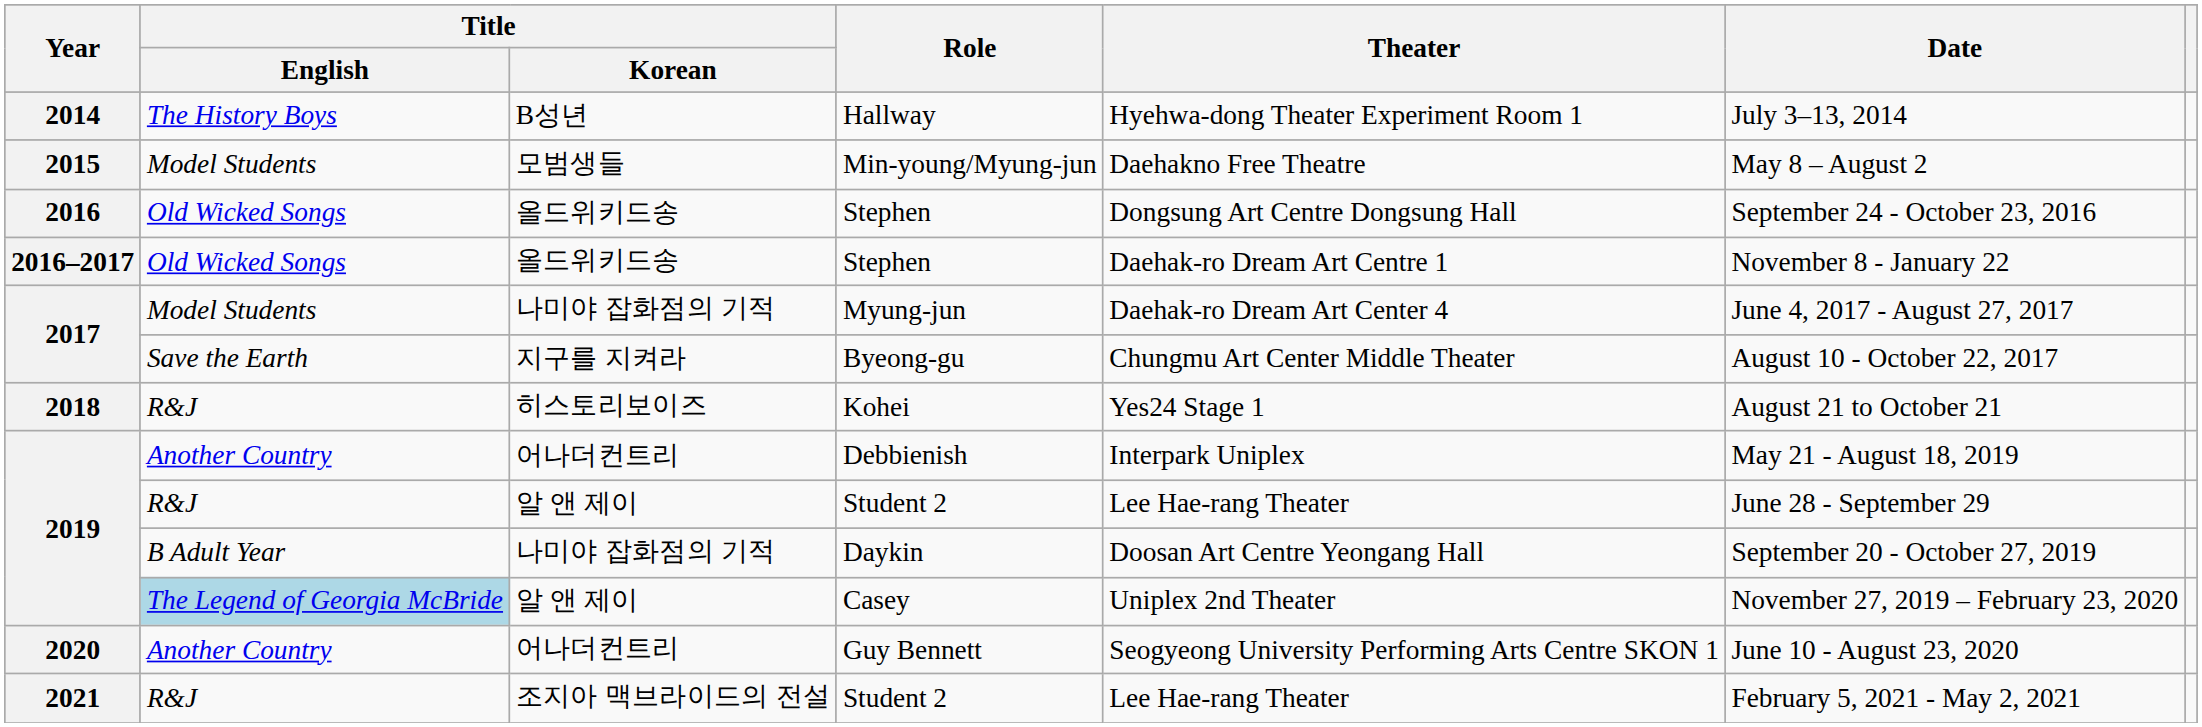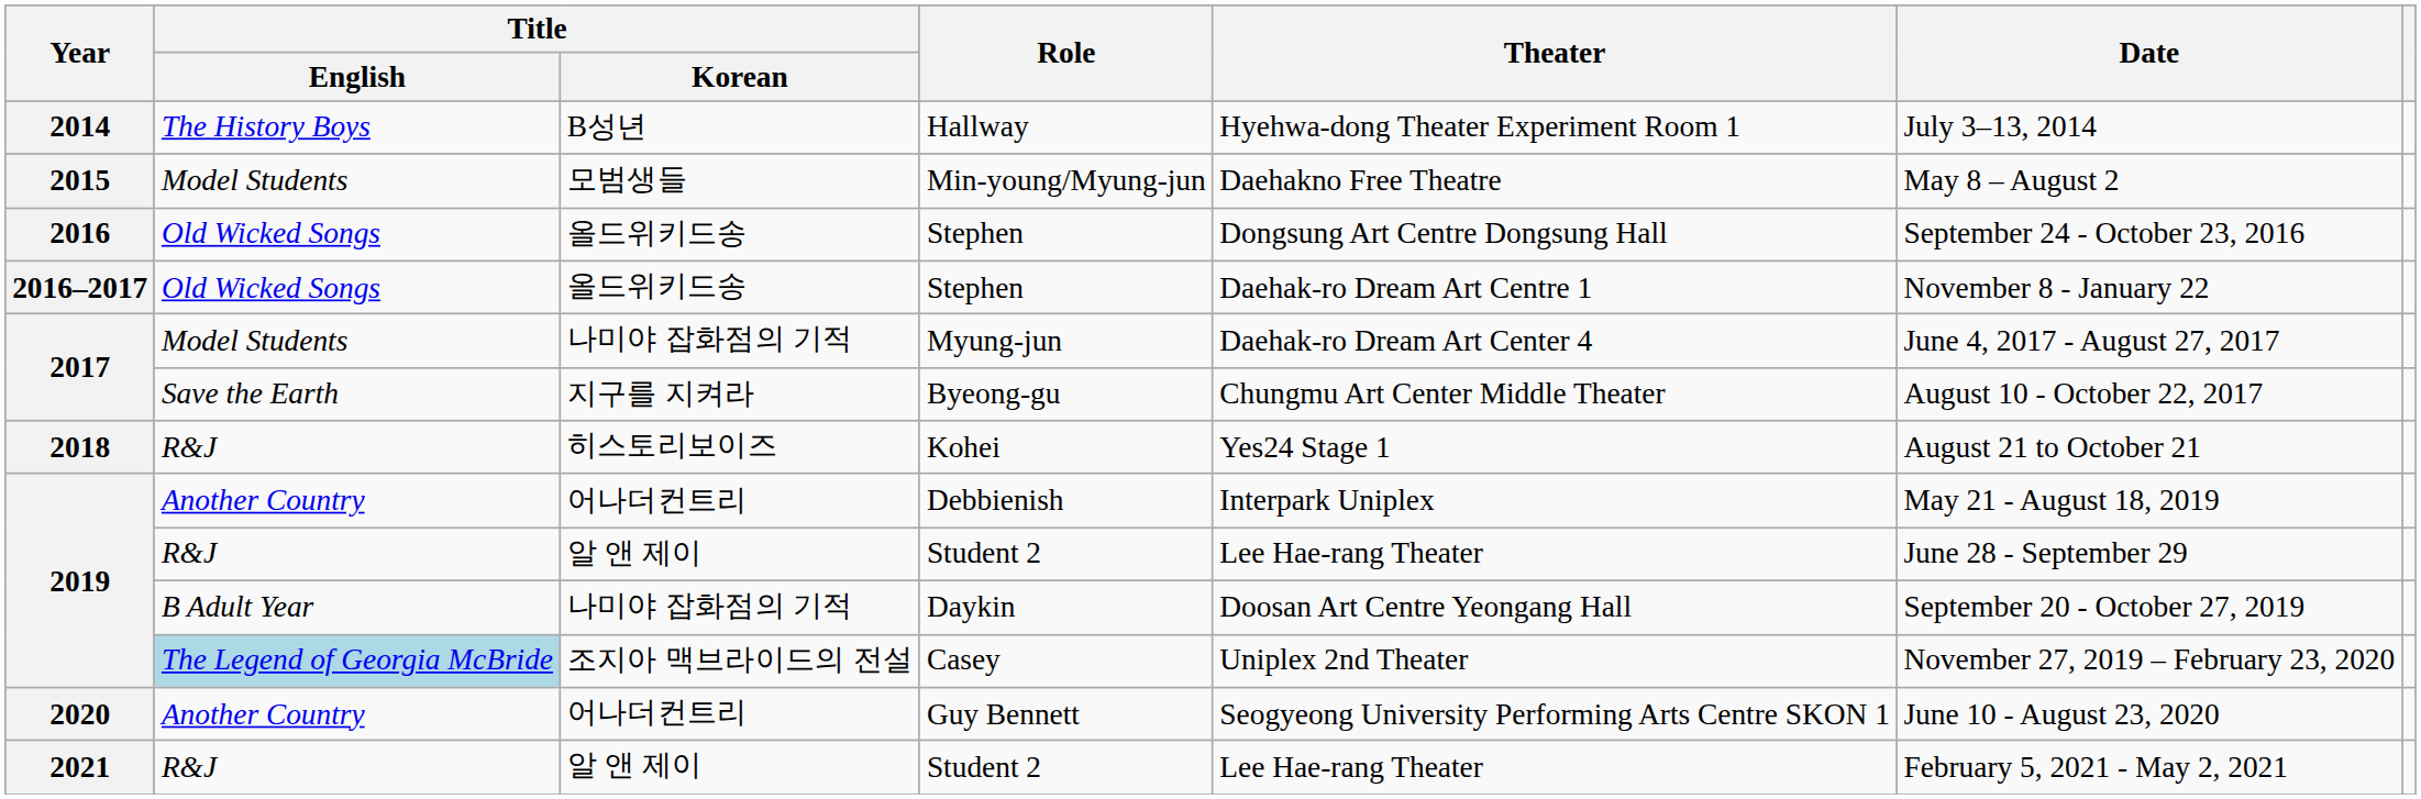Casey | Title / Korean: 알 앤 제이 -> 조지아 맥브라이드의 전설
2021 / Student 2 | Title / Korean: 조지아 맥브라이드의 전설 -> 알 앤 제이
